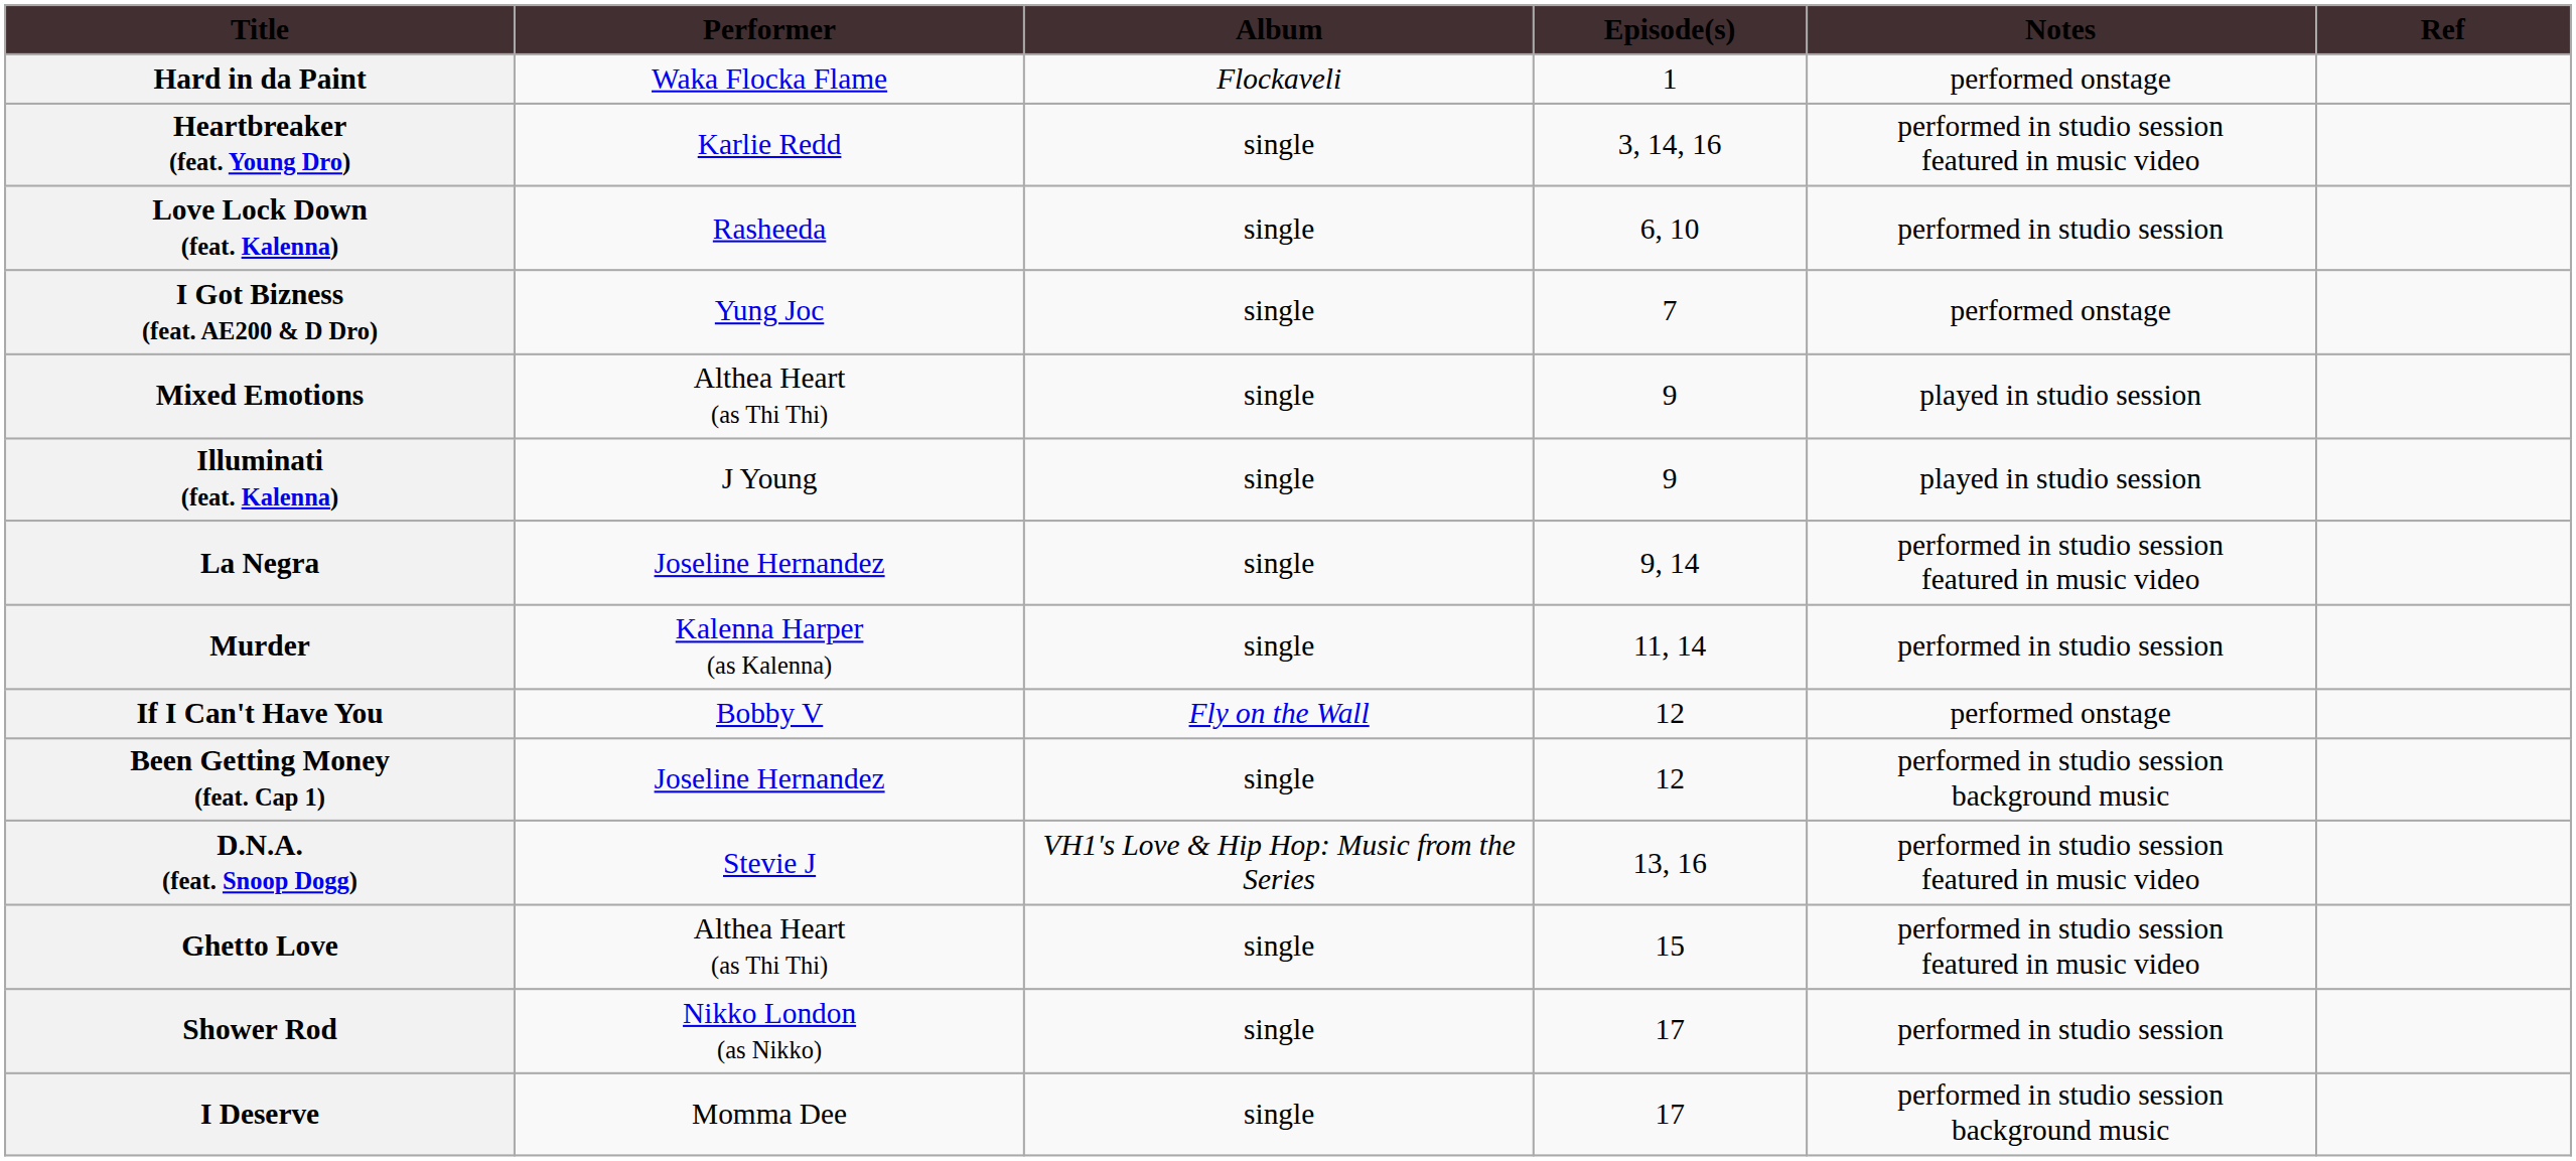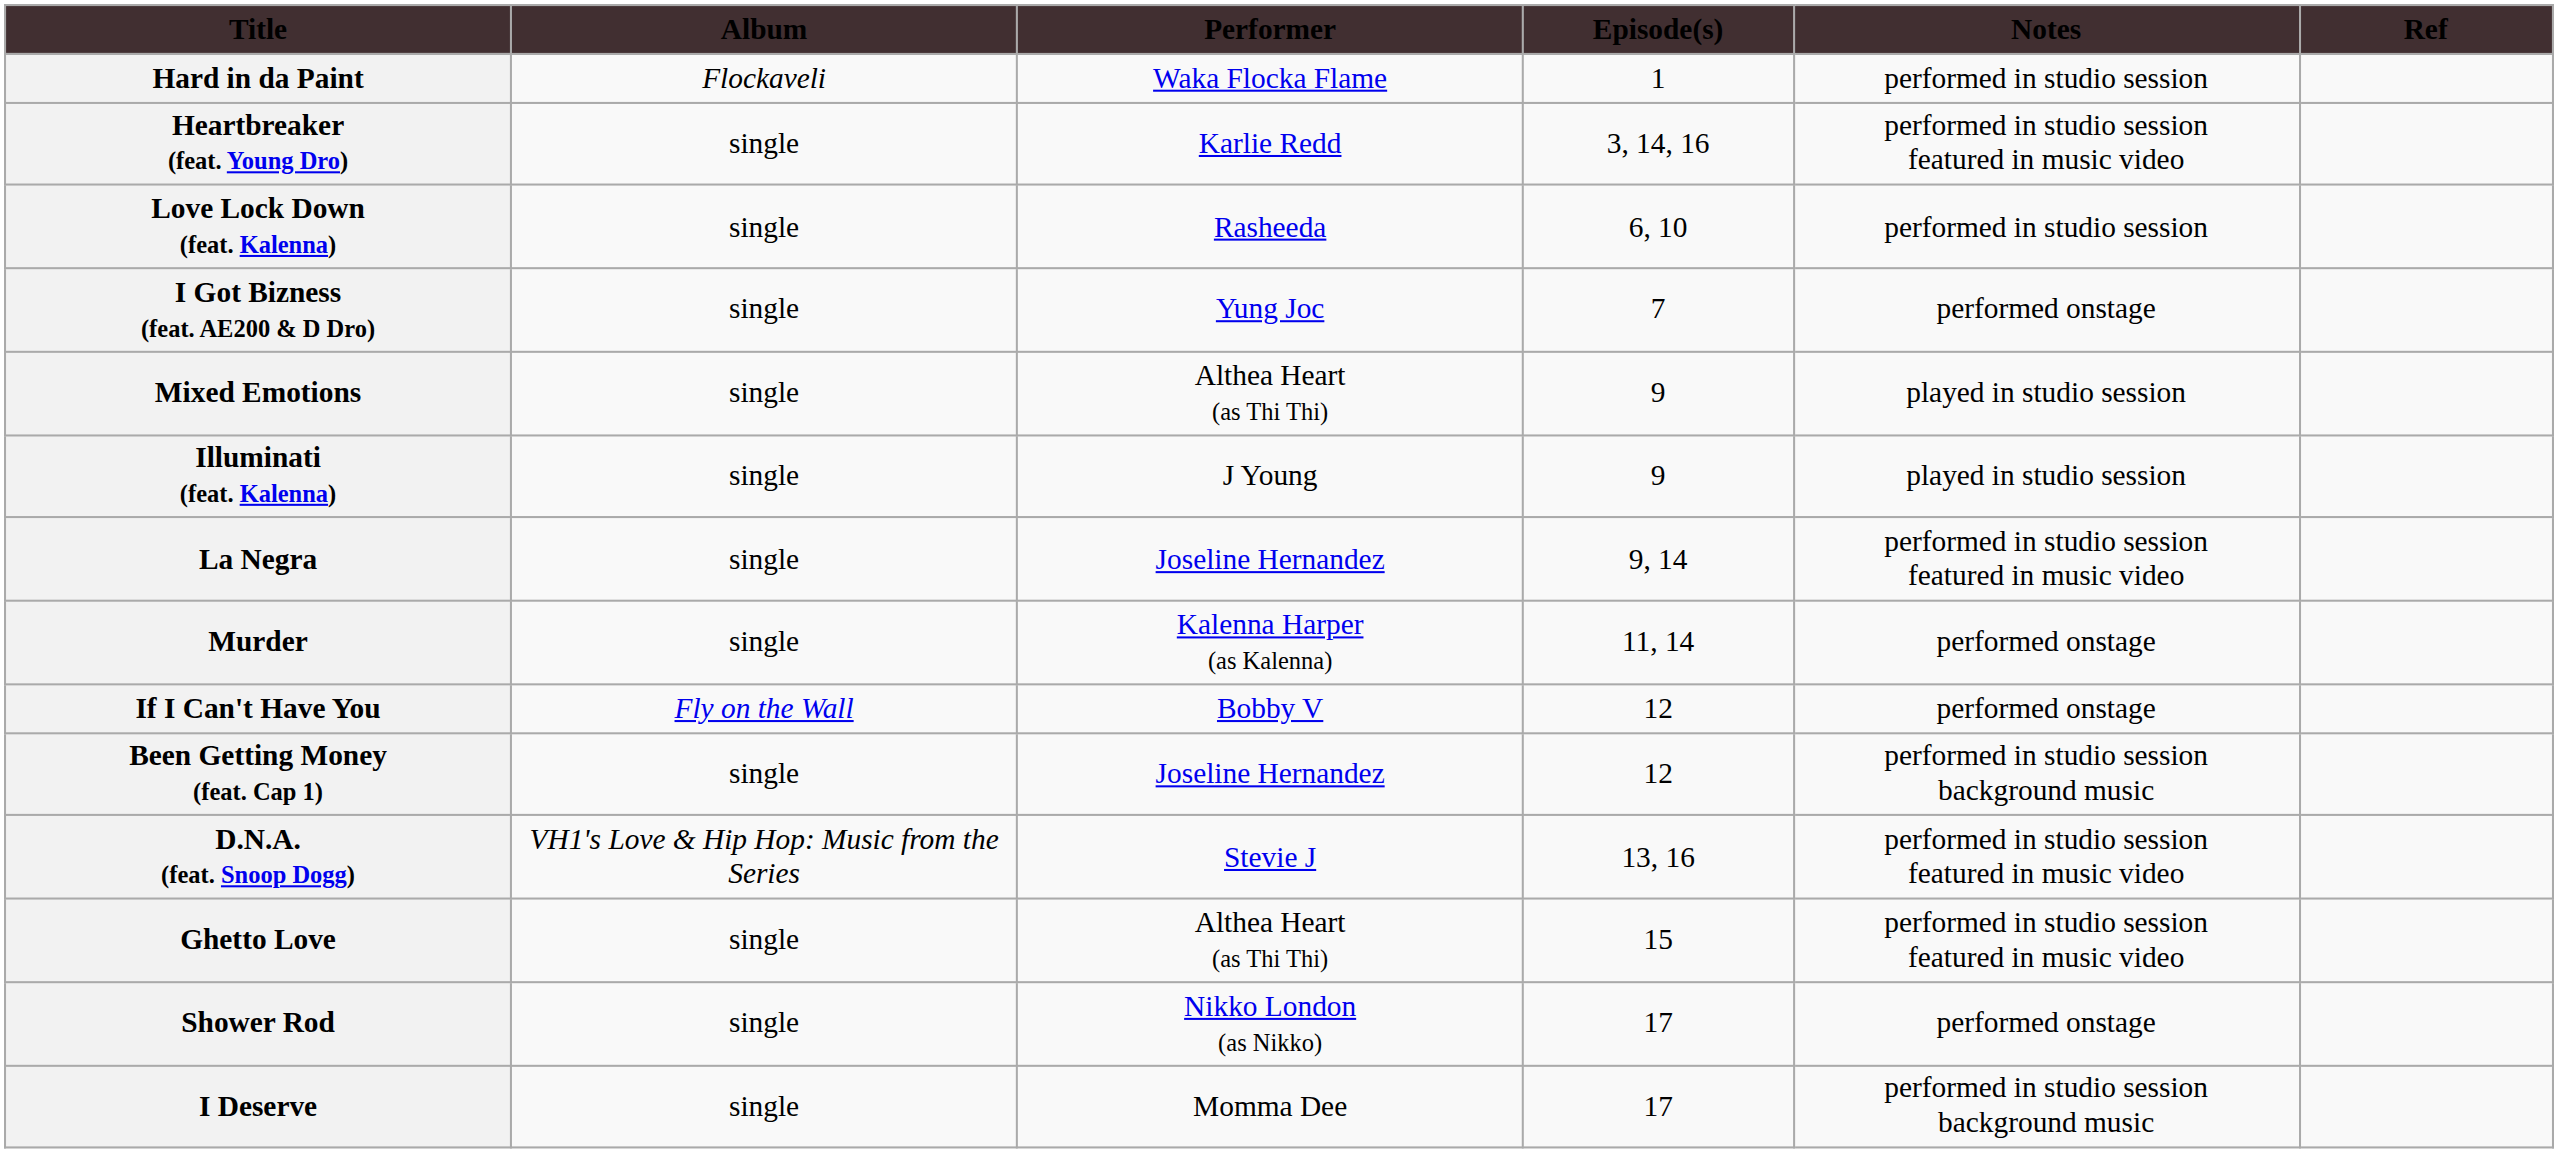columns swapped: Performer <-> Album
Hard in da Paint | Notes: performed onstage -> performed in studio session
Murder | Notes: performed in studio session -> performed onstage
Shower Rod | Notes: performed in studio session -> performed onstage
